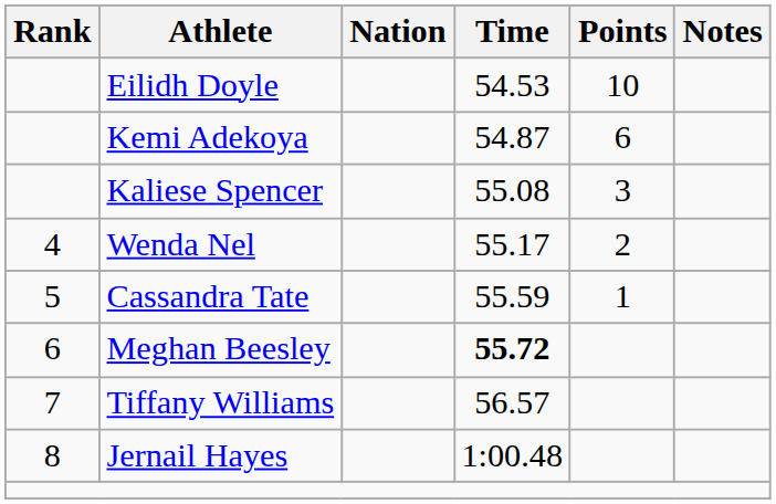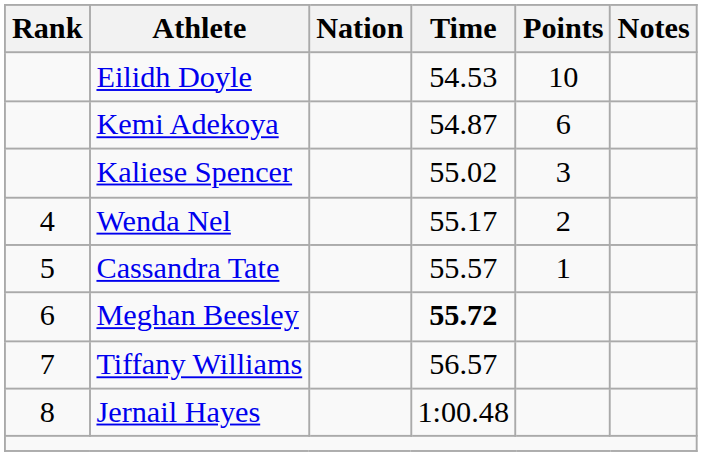Kaliese Spencer | Time: 55.08 -> 55.02
Cassandra Tate | Time: 55.59 -> 55.57
